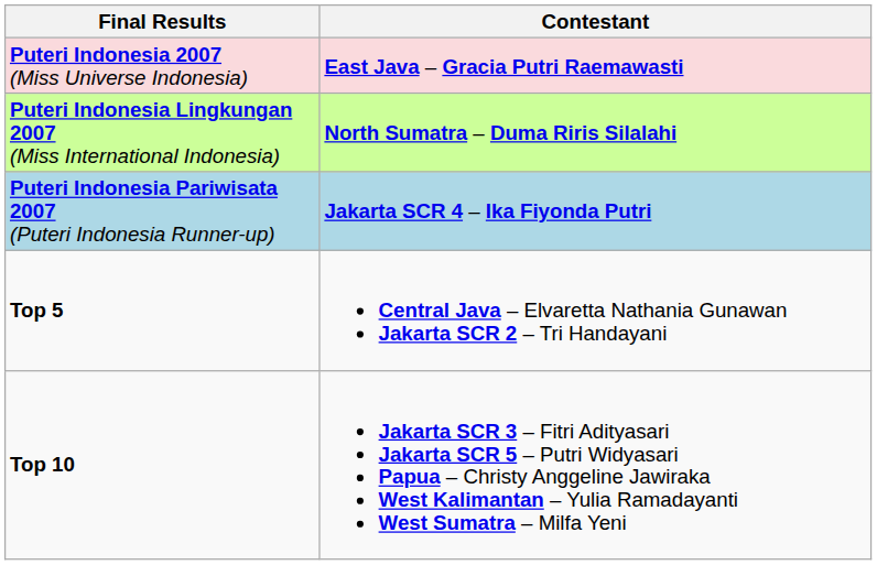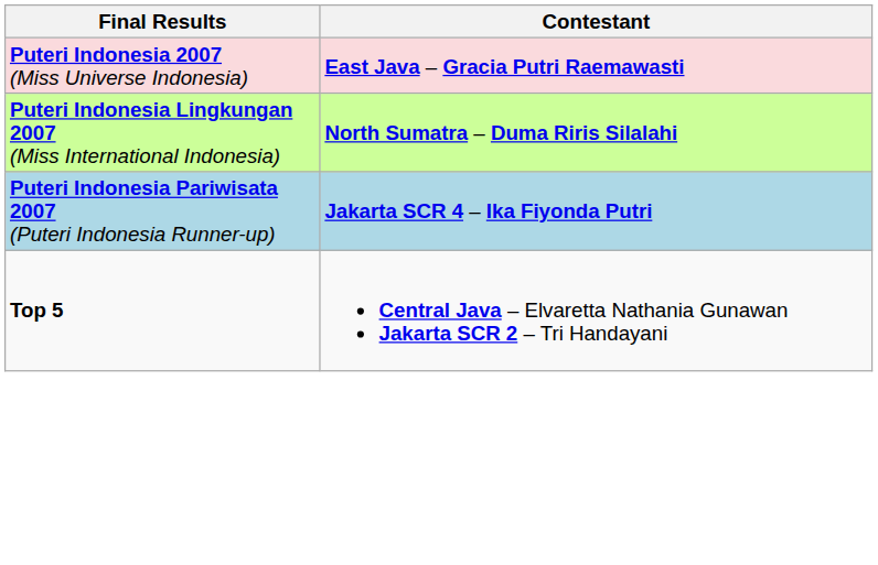- row: Top 10 | Jakarta SCR 3 – Fitri Adityasari Jakarta SCR 5 – Putri Widyasari Papua – Christy Anggeline Jawiraka West Kalimantan – Yulia Ramadayanti West Sumatra – Milfa Yeni
